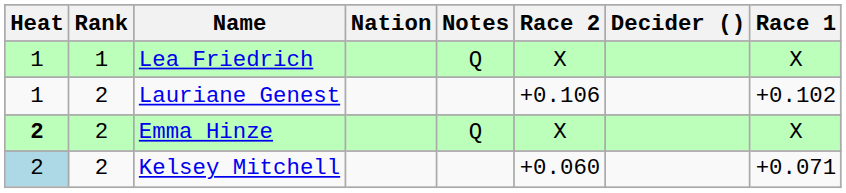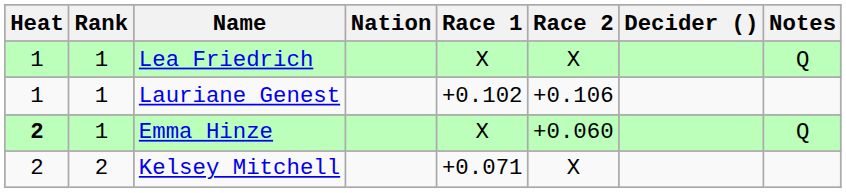columns swapped: Race 1 <-> Notes
Lauriane Genest | Rank: 2 -> 1
Emma Hinze | Rank: 2 -> 1
Emma Hinze | Race 2: X -> +0.060
Kelsey Mitchell | Heat: lightblue background -> no background
Kelsey Mitchell | Race 2: +0.060 -> X
